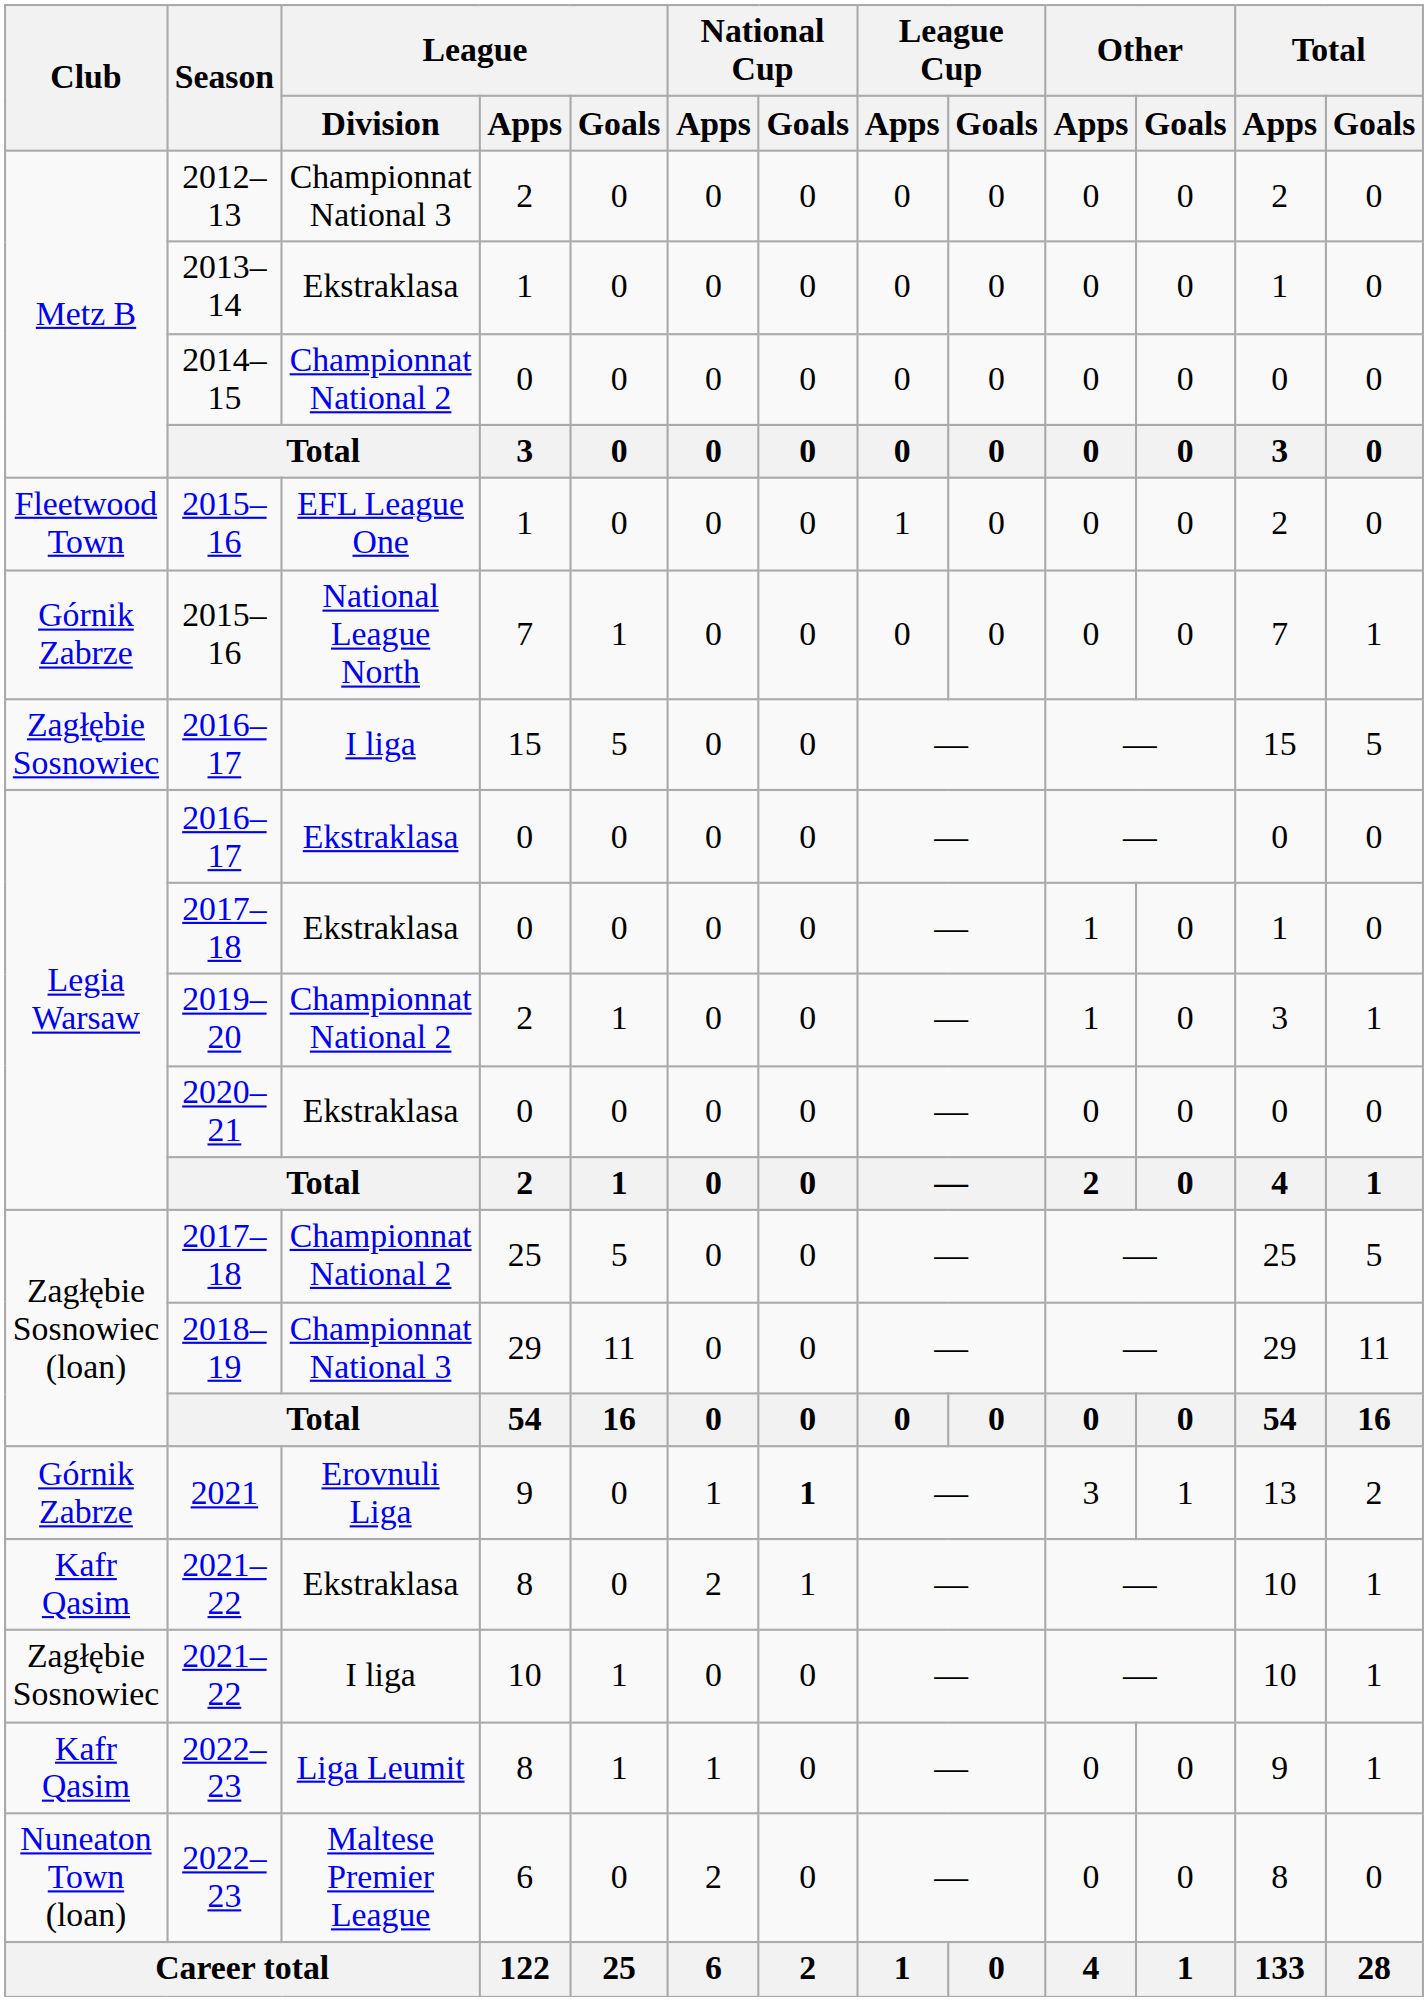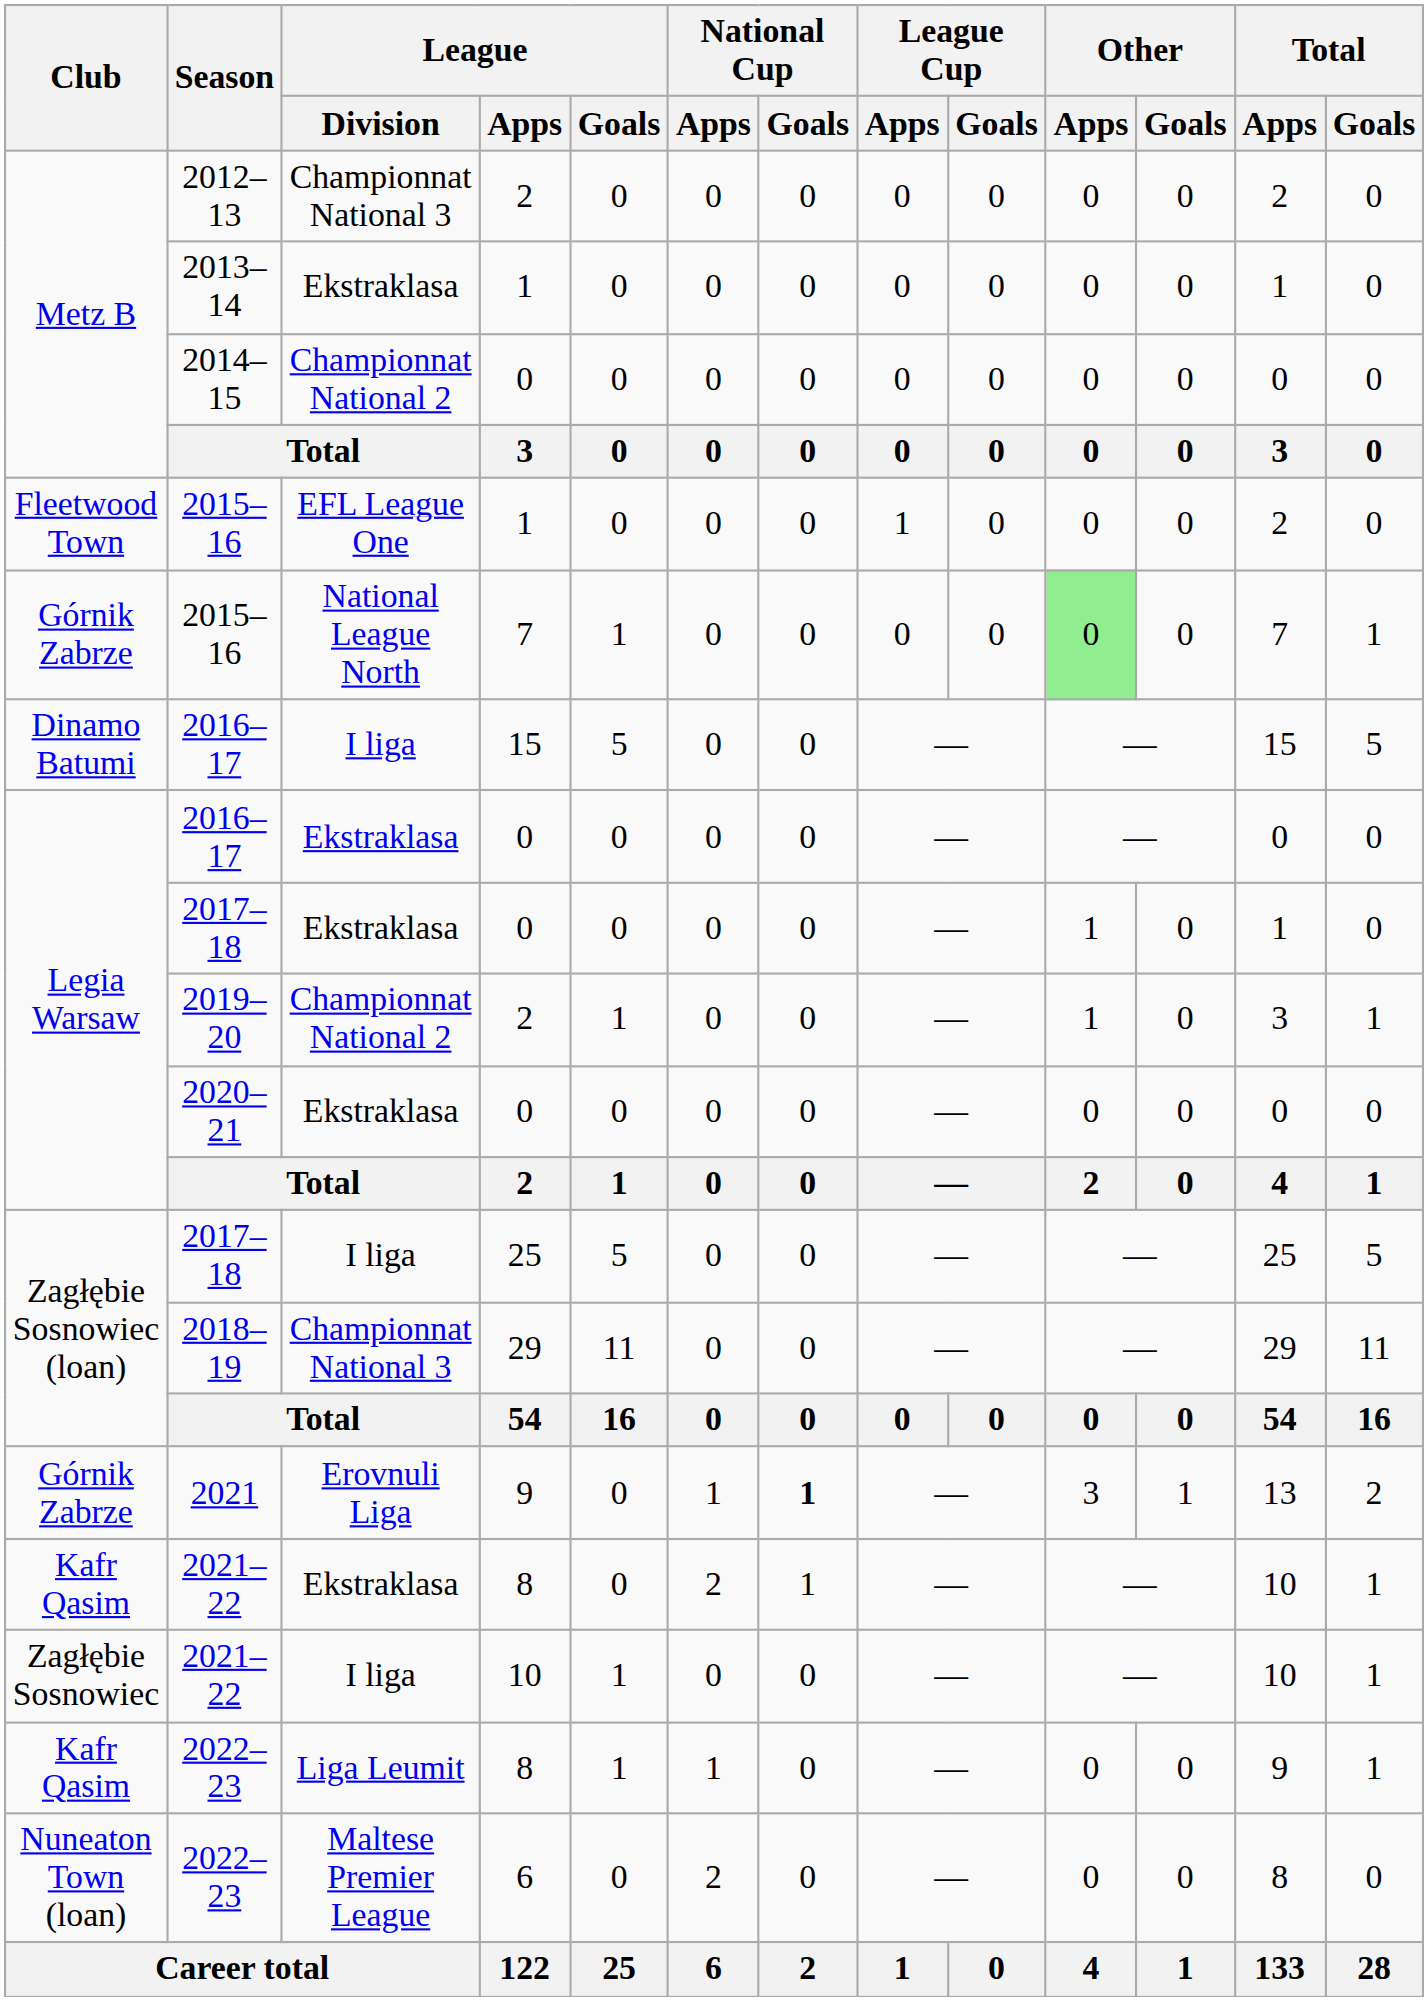2015–16 / 7 | Other / Apps: no background -> lightgreen background
2016–17 / 15 | Club: Zagłębie Sosnowiec -> Dinamo Batumi
2017–18 / 25 | League / Division: Championnat National 2 -> I liga
